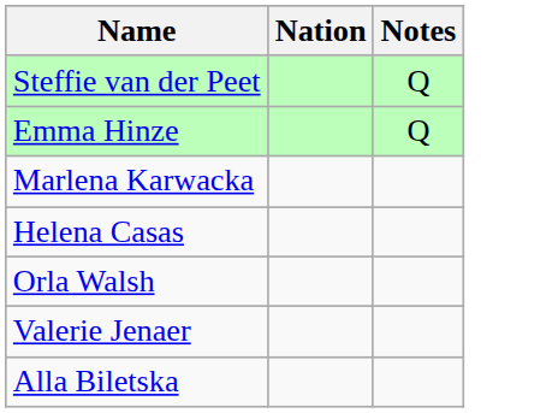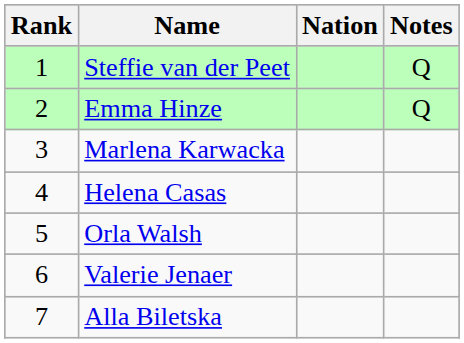+ column: Rank | 1 | 2 | 3 | 4 | 5 | 6 | 7
